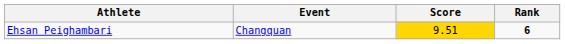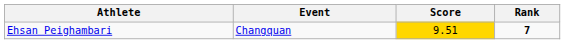Ehsan Peighambari | Rank: 6 -> 7
